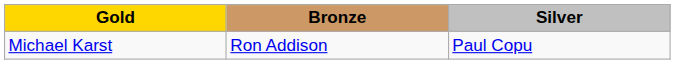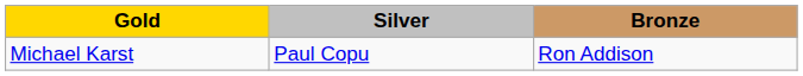columns swapped: Silver <-> Bronze
